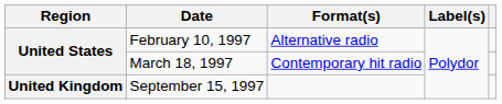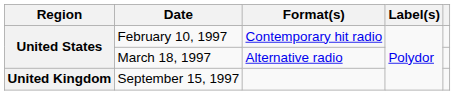February 10, 1997 | Format(s): Alternative radio -> Contemporary hit radio
March 18, 1997 | Format(s): Contemporary hit radio -> Alternative radio
